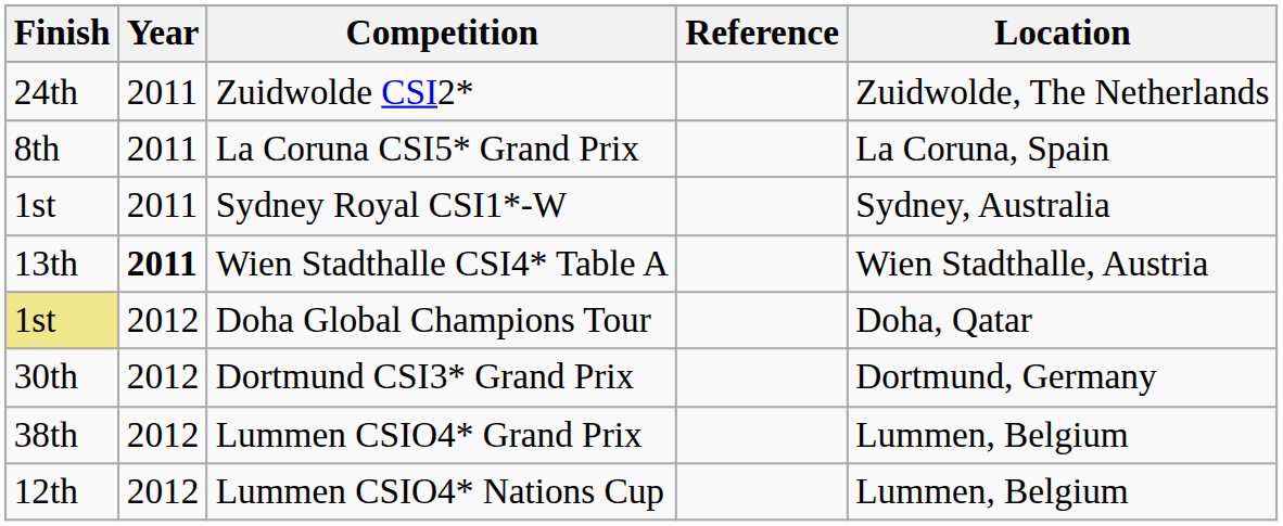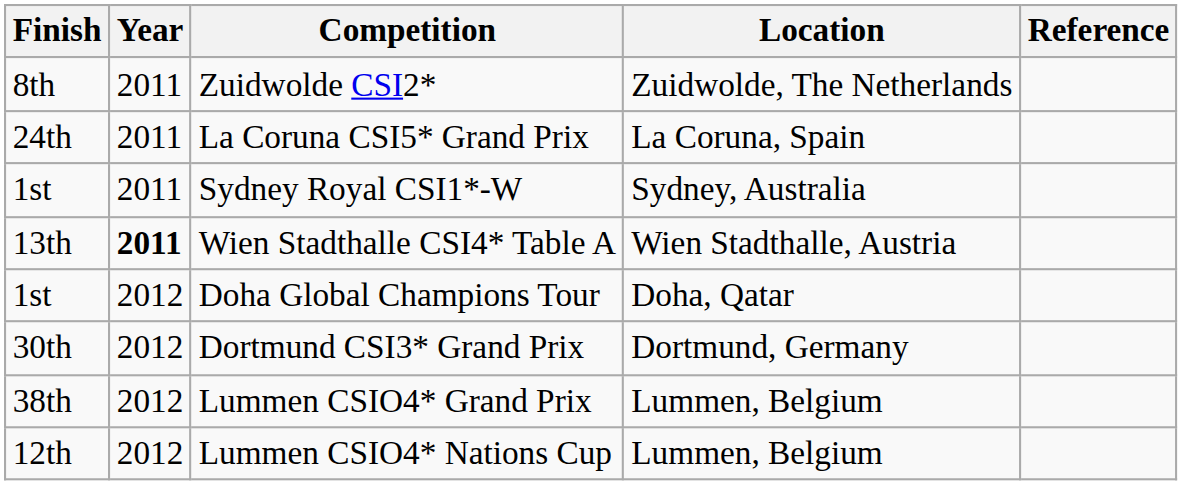columns swapped: Location <-> Reference
Zuidwolde CSI2* | Finish: 24th -> 8th
La Coruna CSI5* Grand Prix | Finish: 8th -> 24th
Doha Global Champions Tour | Finish: khaki background -> no background
